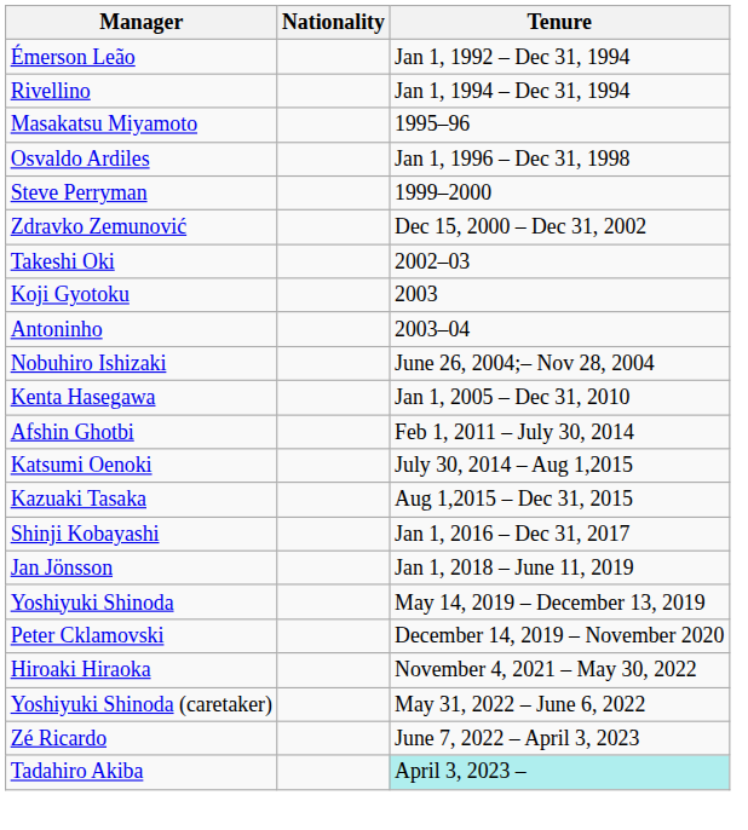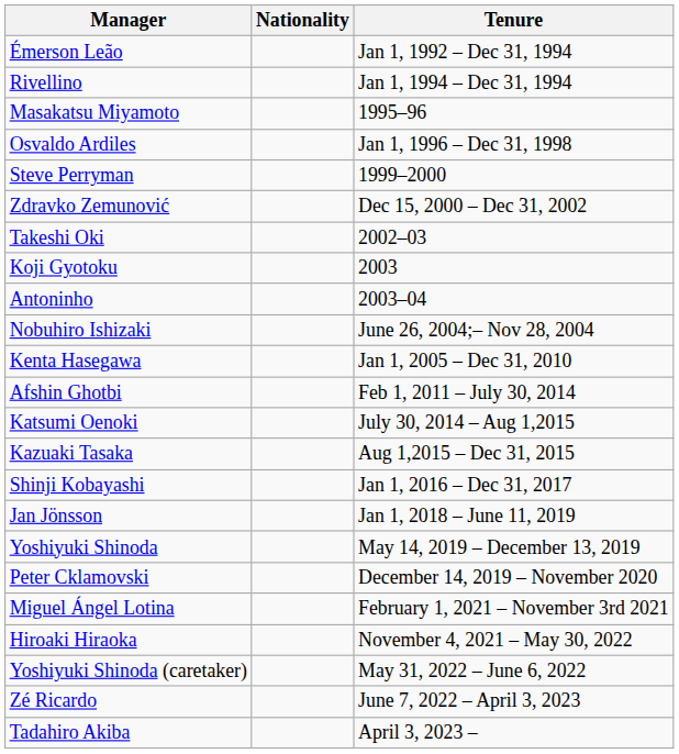+ row: Miguel Ángel Lotina | February 1, 2021 – November 3rd 2021
Tadahiro Akiba | Tenure: paleturquoise background -> no background
